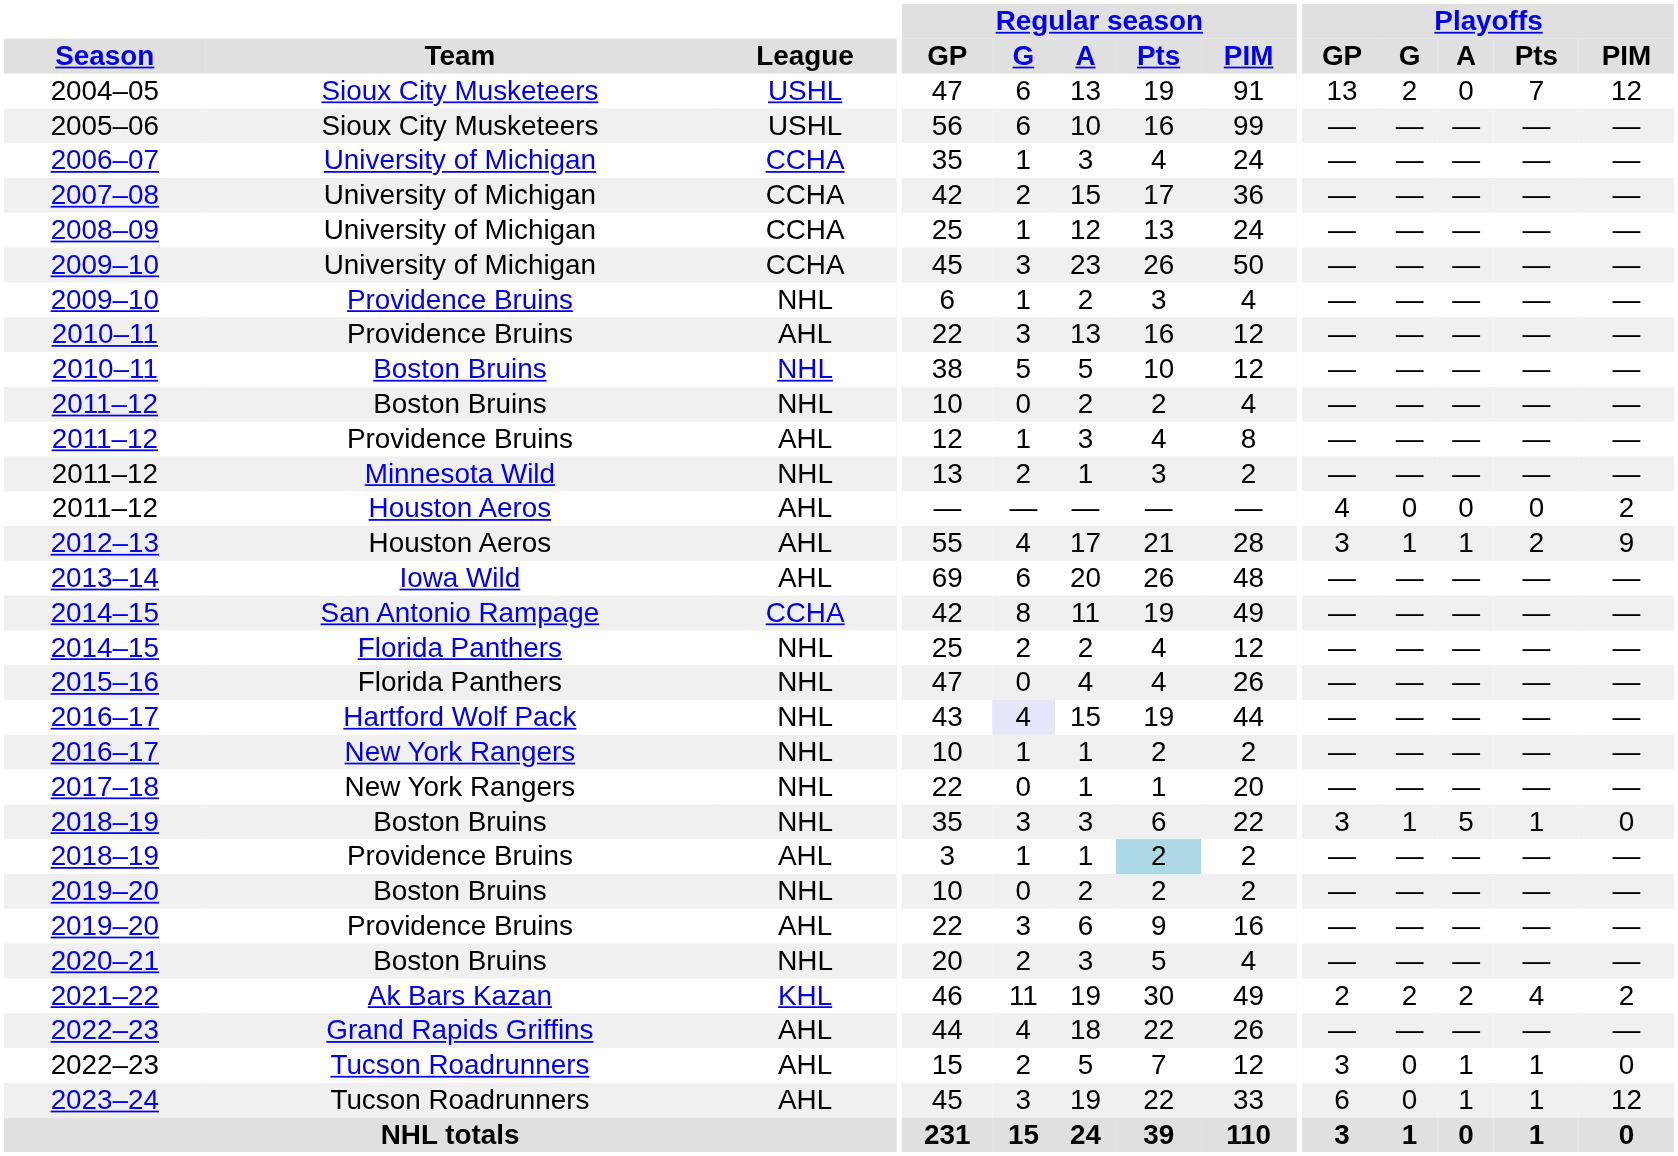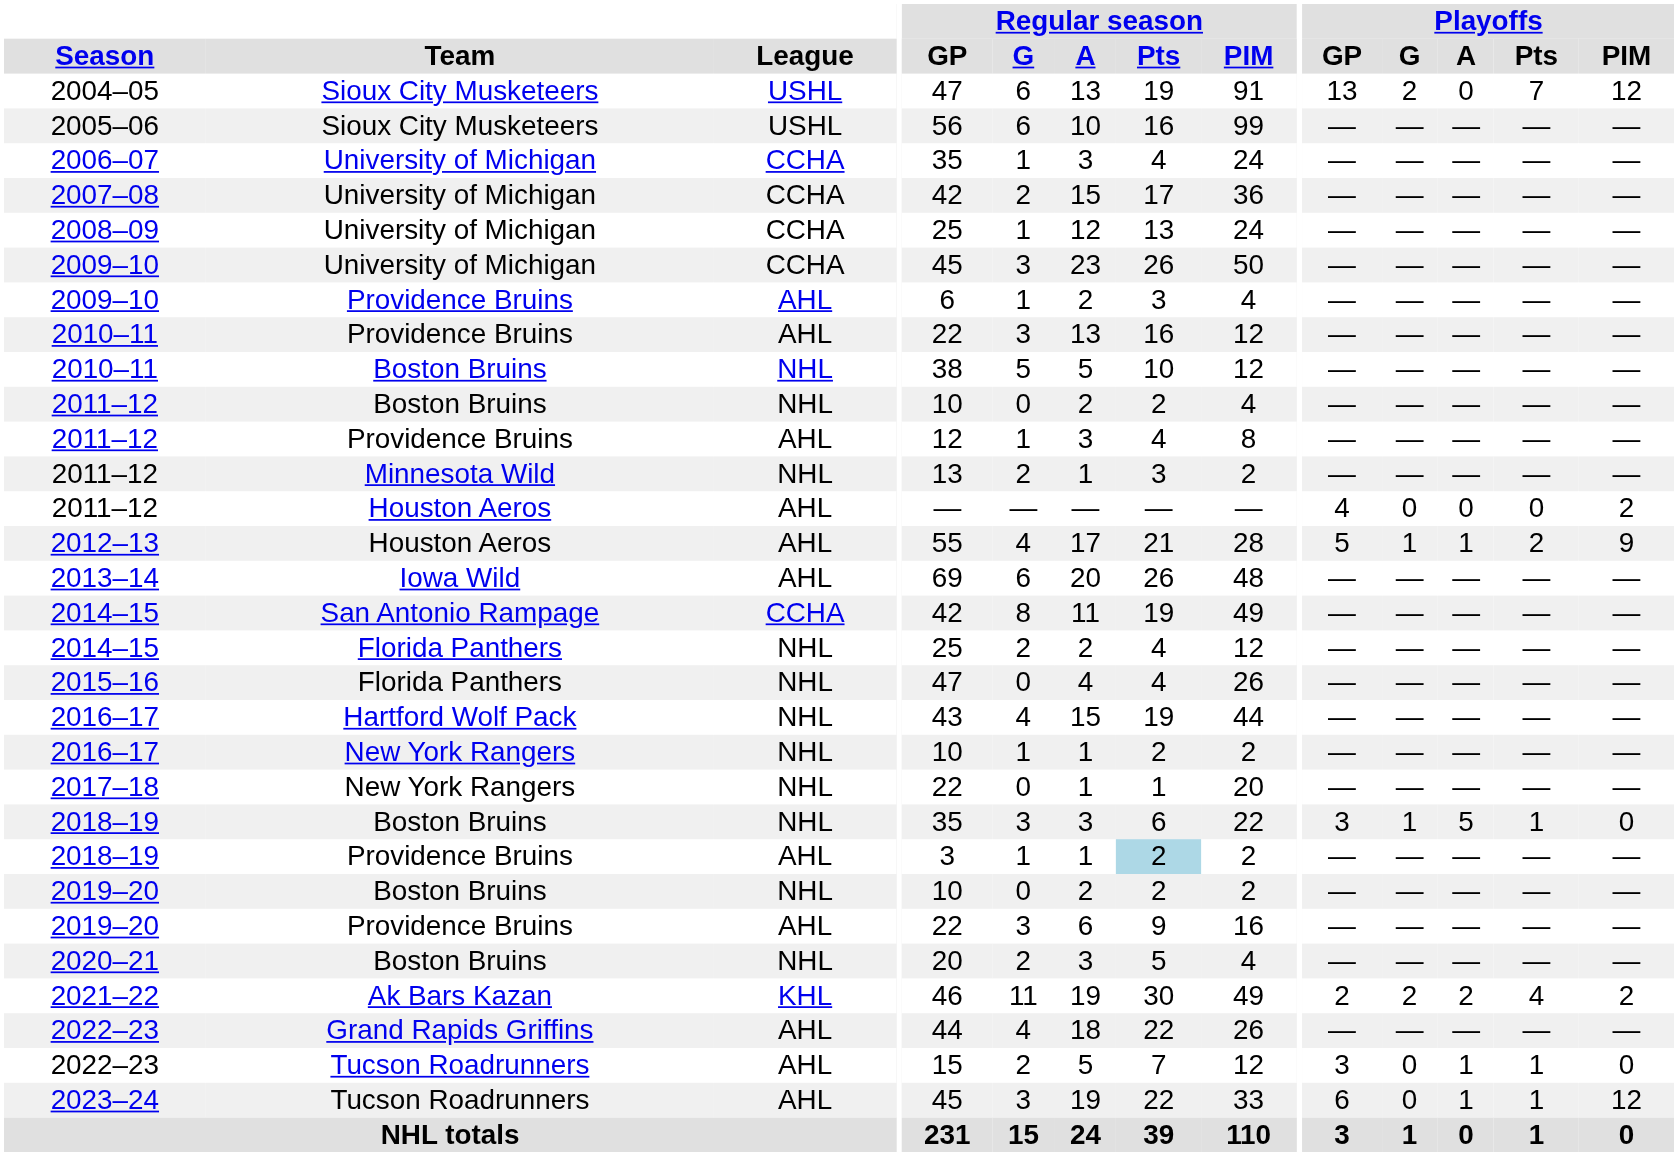2009–10 / Providence Bruins | League: NHL -> AHL
2012–13 | Playoffs / GP: 3 -> 5
2016–17 / Hartford Wolf Pack | Regular season / G: lavender background -> no background
